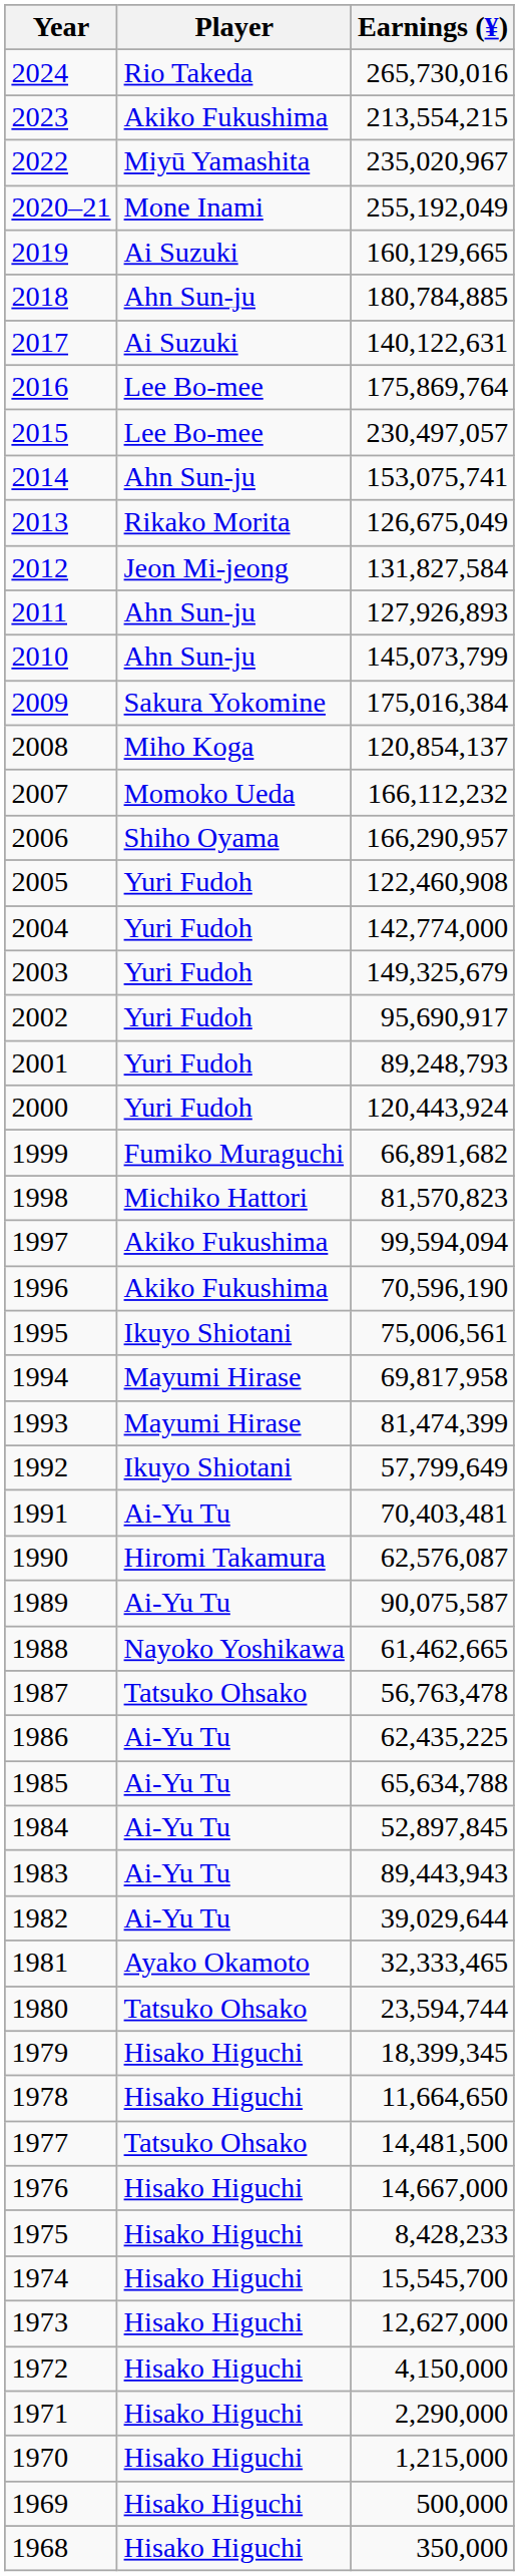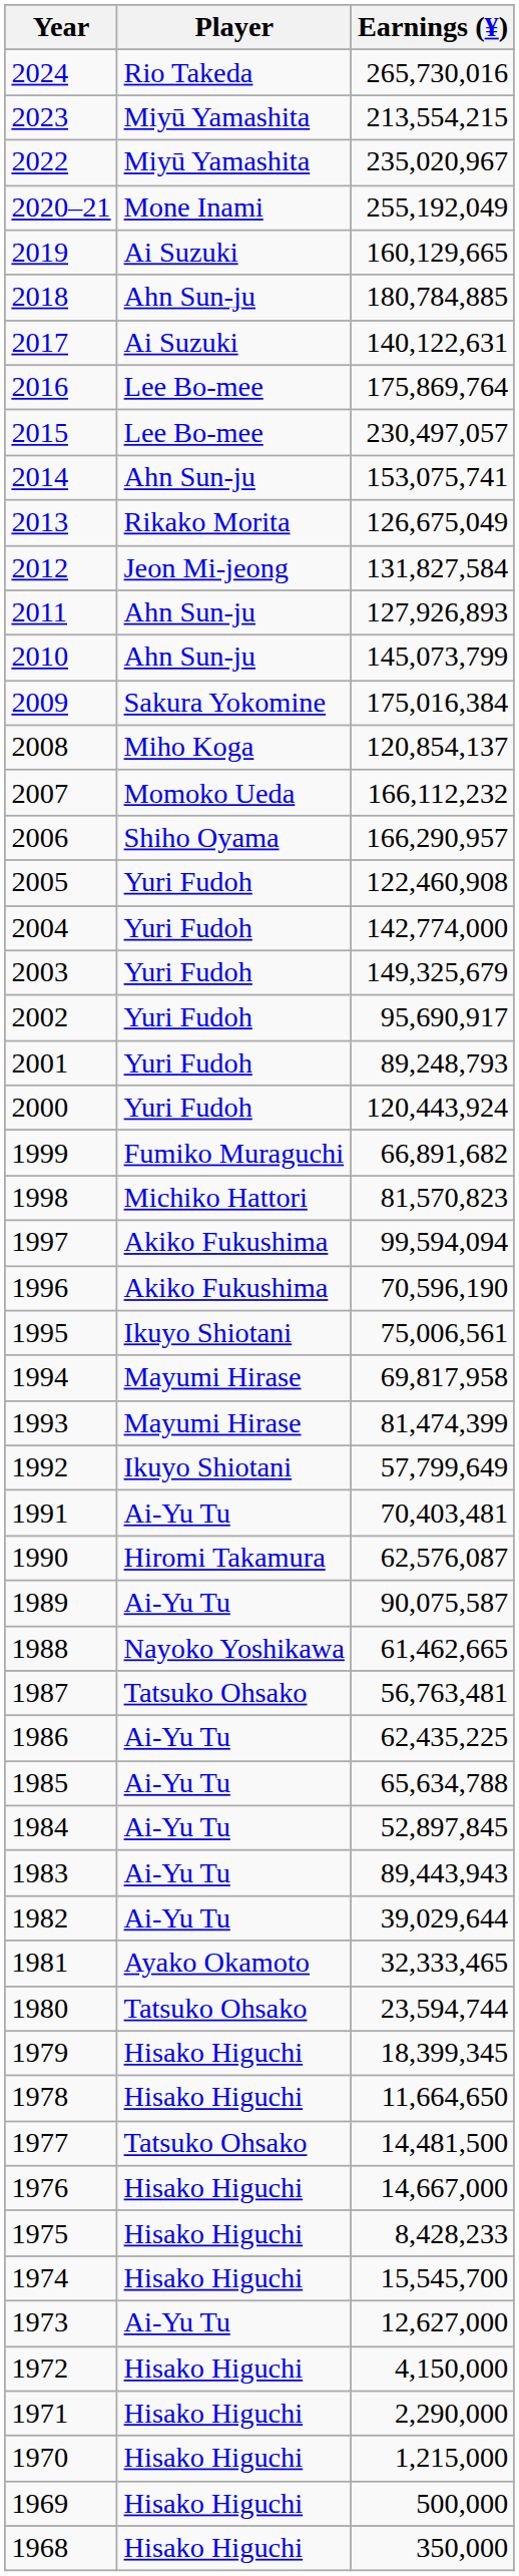2023 | Player: Akiko Fukushima -> Miyū Yamashita
1987 | Earnings (¥): 56,763,478 -> 56,763,481
1973 | Player: Hisako Higuchi -> Ai-Yu Tu
